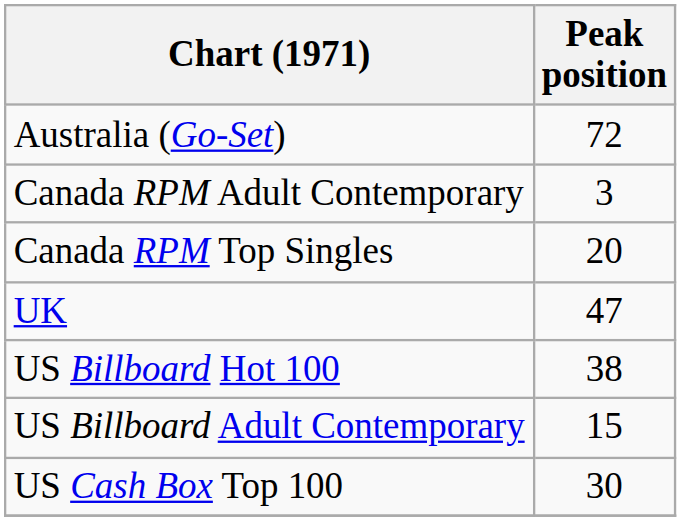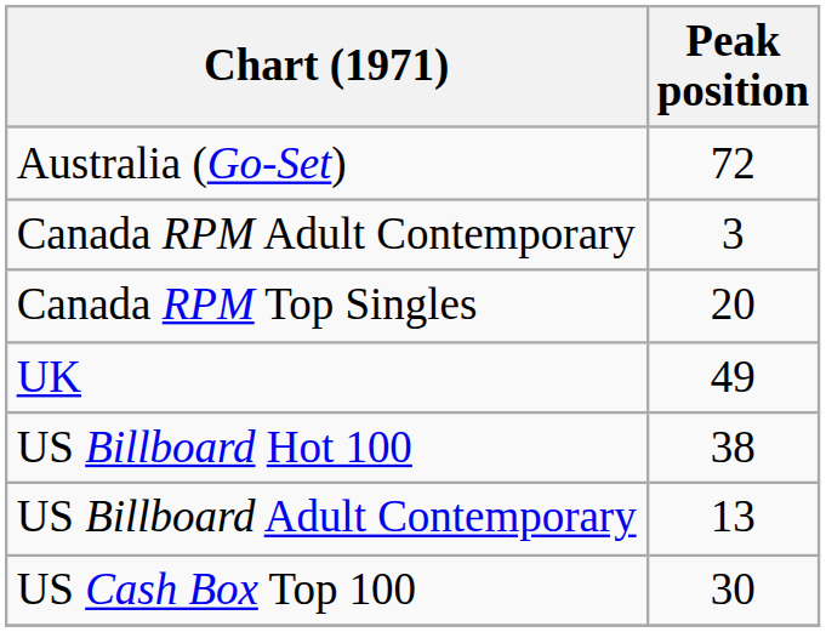UK | Peak position: 47 -> 49
US Billboard Adult Contemporary | Peak position: 15 -> 13
